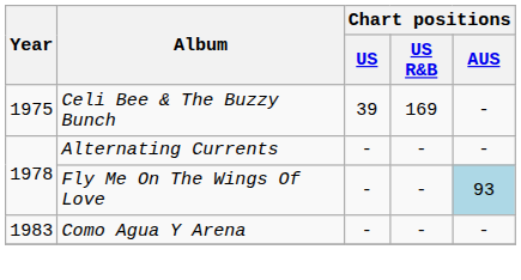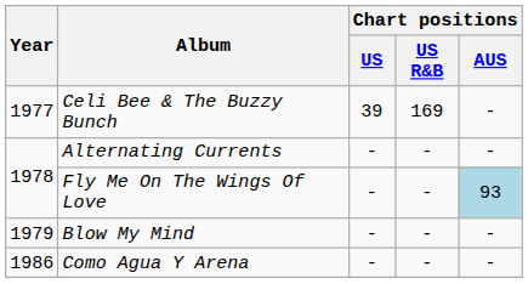Celi Bee & The Buzzy Bunch | Year: 1975 -> 1977
+ row: 1979 | Blow My Mind | - | - | -
Como Agua Y Arena | Year: 1983 -> 1986
